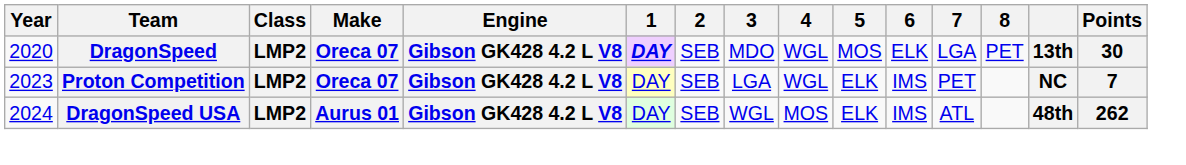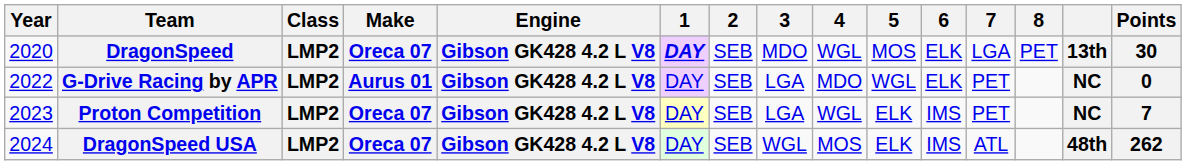+ row: 2022 | G-Drive Racing by APR | LMP2 | Aurus 01 | Gibson GK428 4.2 L V8 | DAY | SEB | LGA | MDO | WGL | ELK | PET | NC | 0
DragonSpeed USA | Make: Aurus 01 -> Oreca 07
